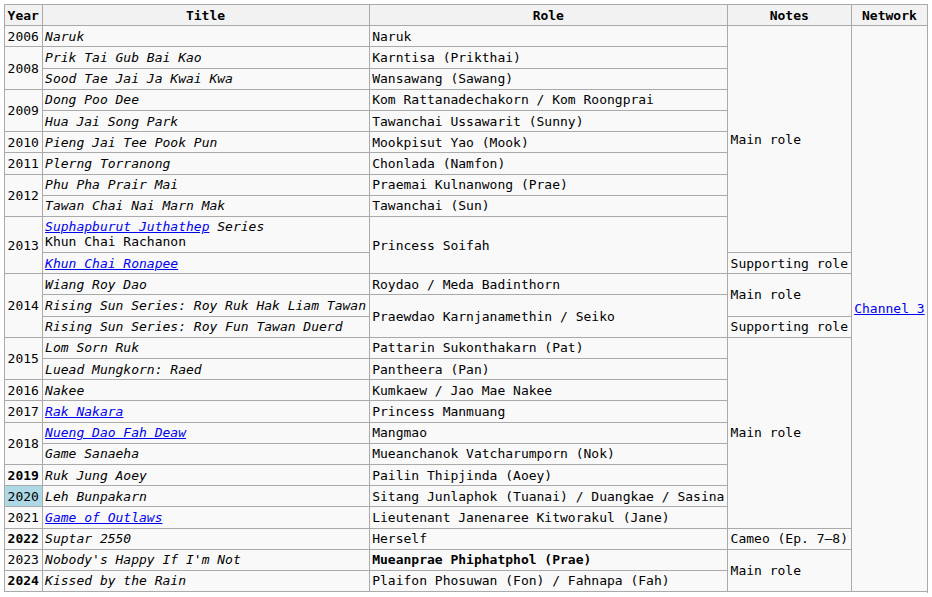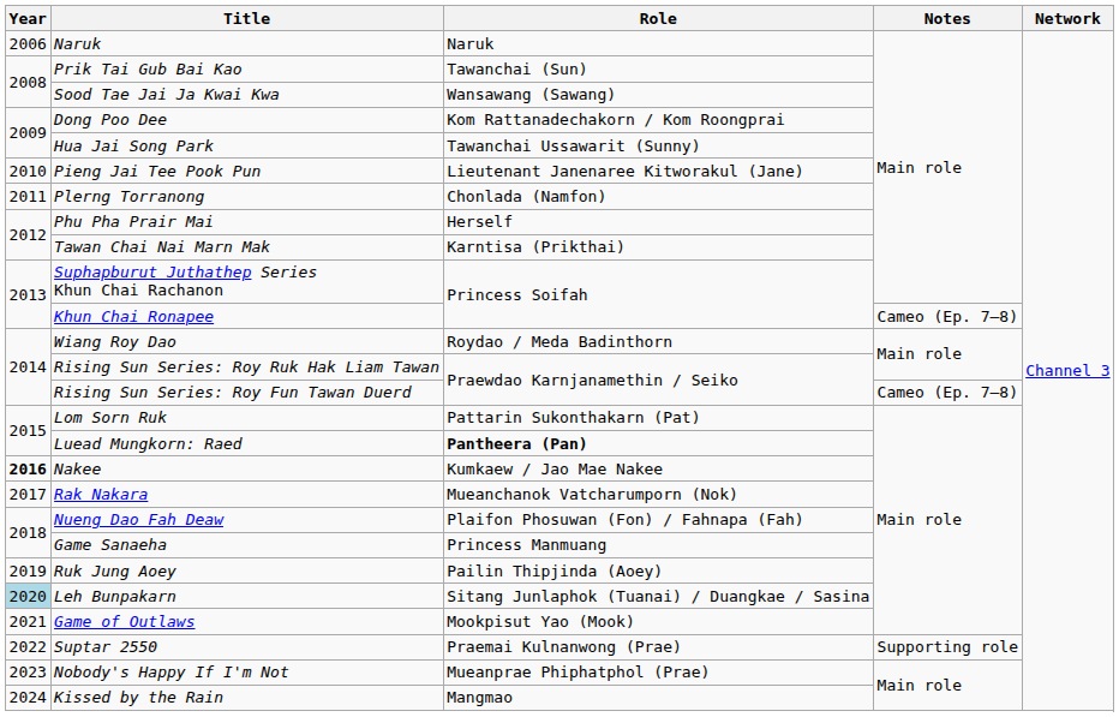Prik Tai Gub Bai Kao | Role: Karntisa (Prikthai) -> Tawanchai (Sun)
Pieng Jai Tee Pook Pun | Role: Mookpisut Yao (Mook) -> Lieutenant Janenaree Kitworakul (Jane)
Phu Pha Prair Mai | Role: Praemai Kulnanwong (Prae) -> Herself
Tawan Chai Nai Marn Mak | Role: Tawanchai (Sun) -> Karntisa (Prikthai)
Khun Chai Ronapee | Notes: Supporting role -> Cameo (Ep. 7–8)
Rising Sun Series: Roy Fun Tawan Duerd | Notes: Supporting role -> Cameo (Ep. 7–8)
Luead Mungkorn: Raed | Role: normal -> bold
Nakee | Year: normal -> bold
Rak Nakara | Role: Princess Manmuang -> Mueanchanok Vatcharumporn (Nok)
Nueng Dao Fah Deaw | Role: Mangmao -> Plaifon Phosuwan (Fon) / Fahnapa (Fah)
Game Sanaeha | Role: Mueanchanok Vatcharumporn (Nok) -> Princess Manmuang
Ruk Jung Aoey | Year: bold -> normal
Game of Outlaws | Role: Lieutenant Janenaree Kitworakul (Jane) -> Mookpisut Yao (Mook)
Suptar 2550 | Year: bold -> normal
Suptar 2550 | Role: Herself -> Praemai Kulnanwong (Prae)
Suptar 2550 | Notes: Cameo (Ep. 7–8) -> Supporting role
Nobody's Happy If I'm Not | Role: bold -> normal
Kissed by the Rain | Year: bold -> normal
Kissed by the Rain | Role: Plaifon Phosuwan (Fon) / Fahnapa (Fah) -> Mangmao
